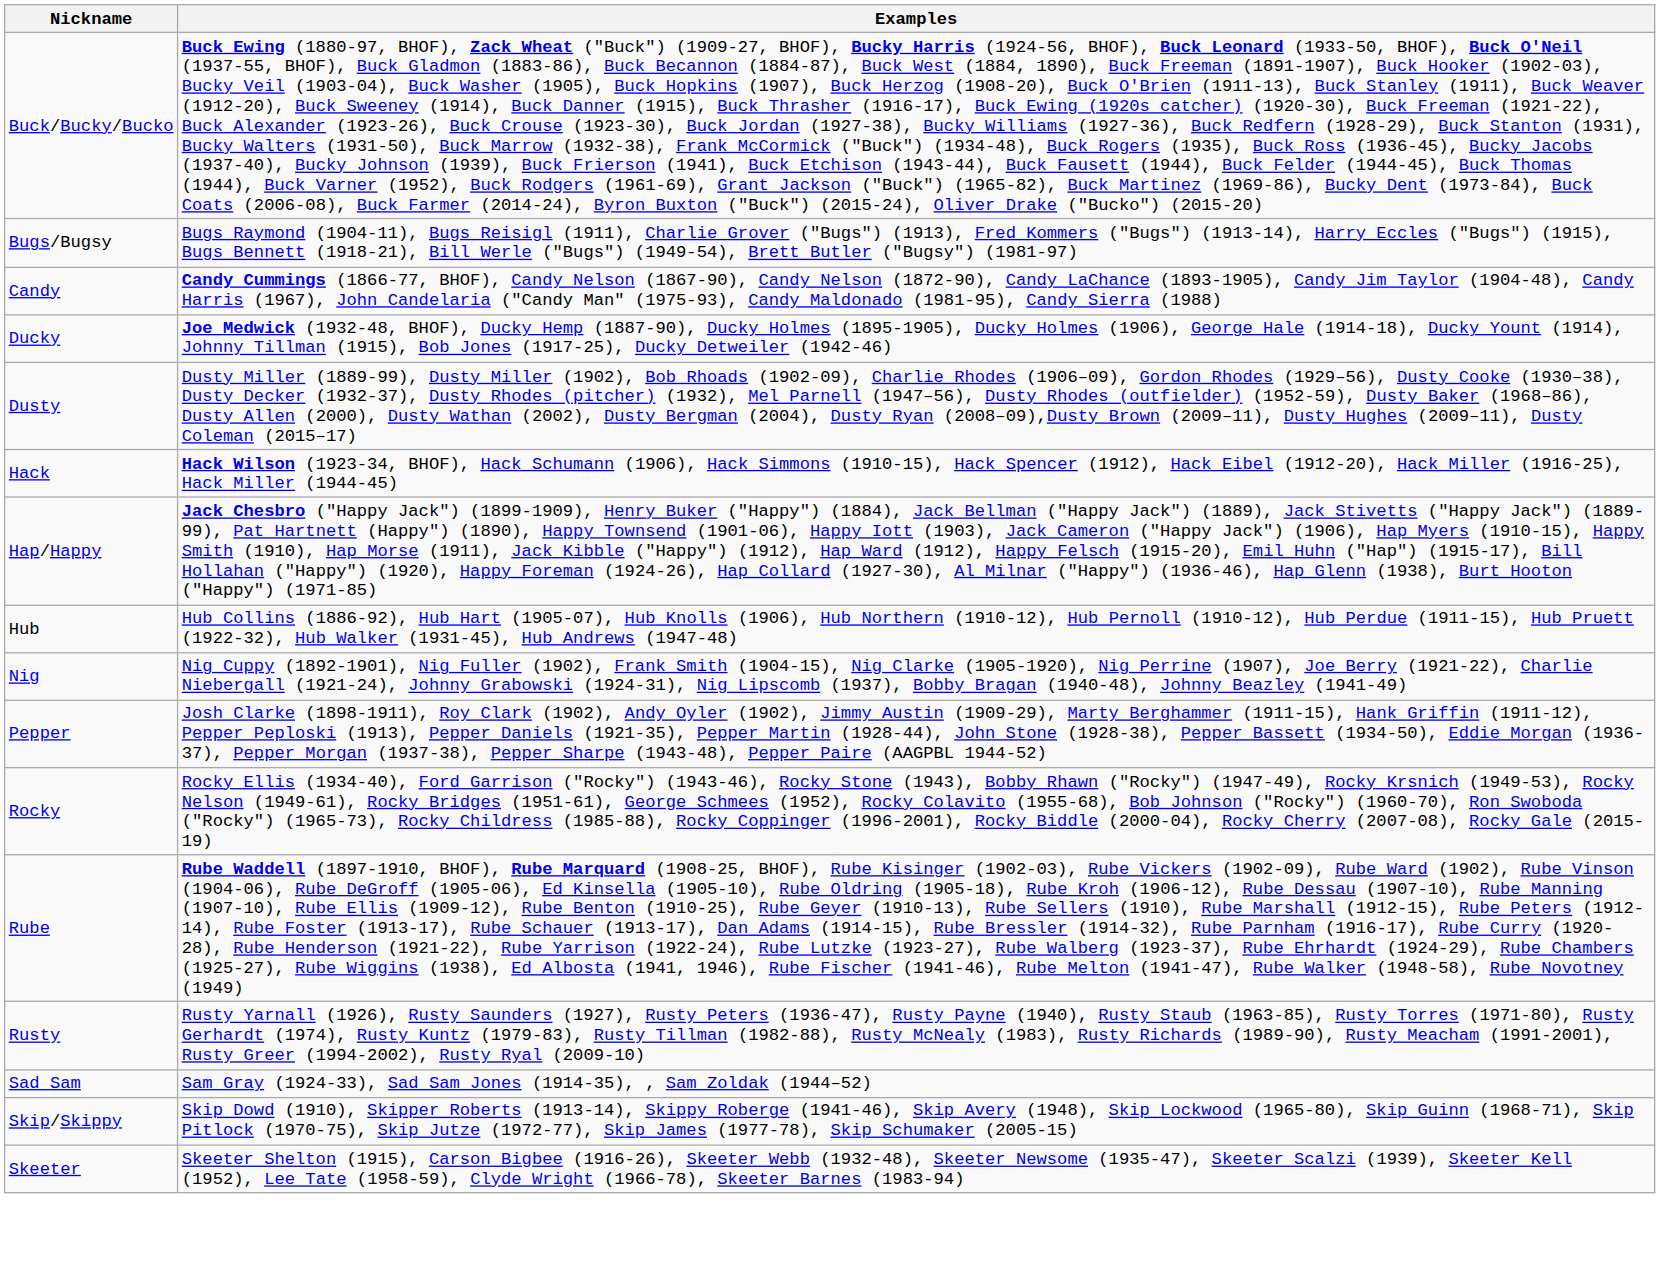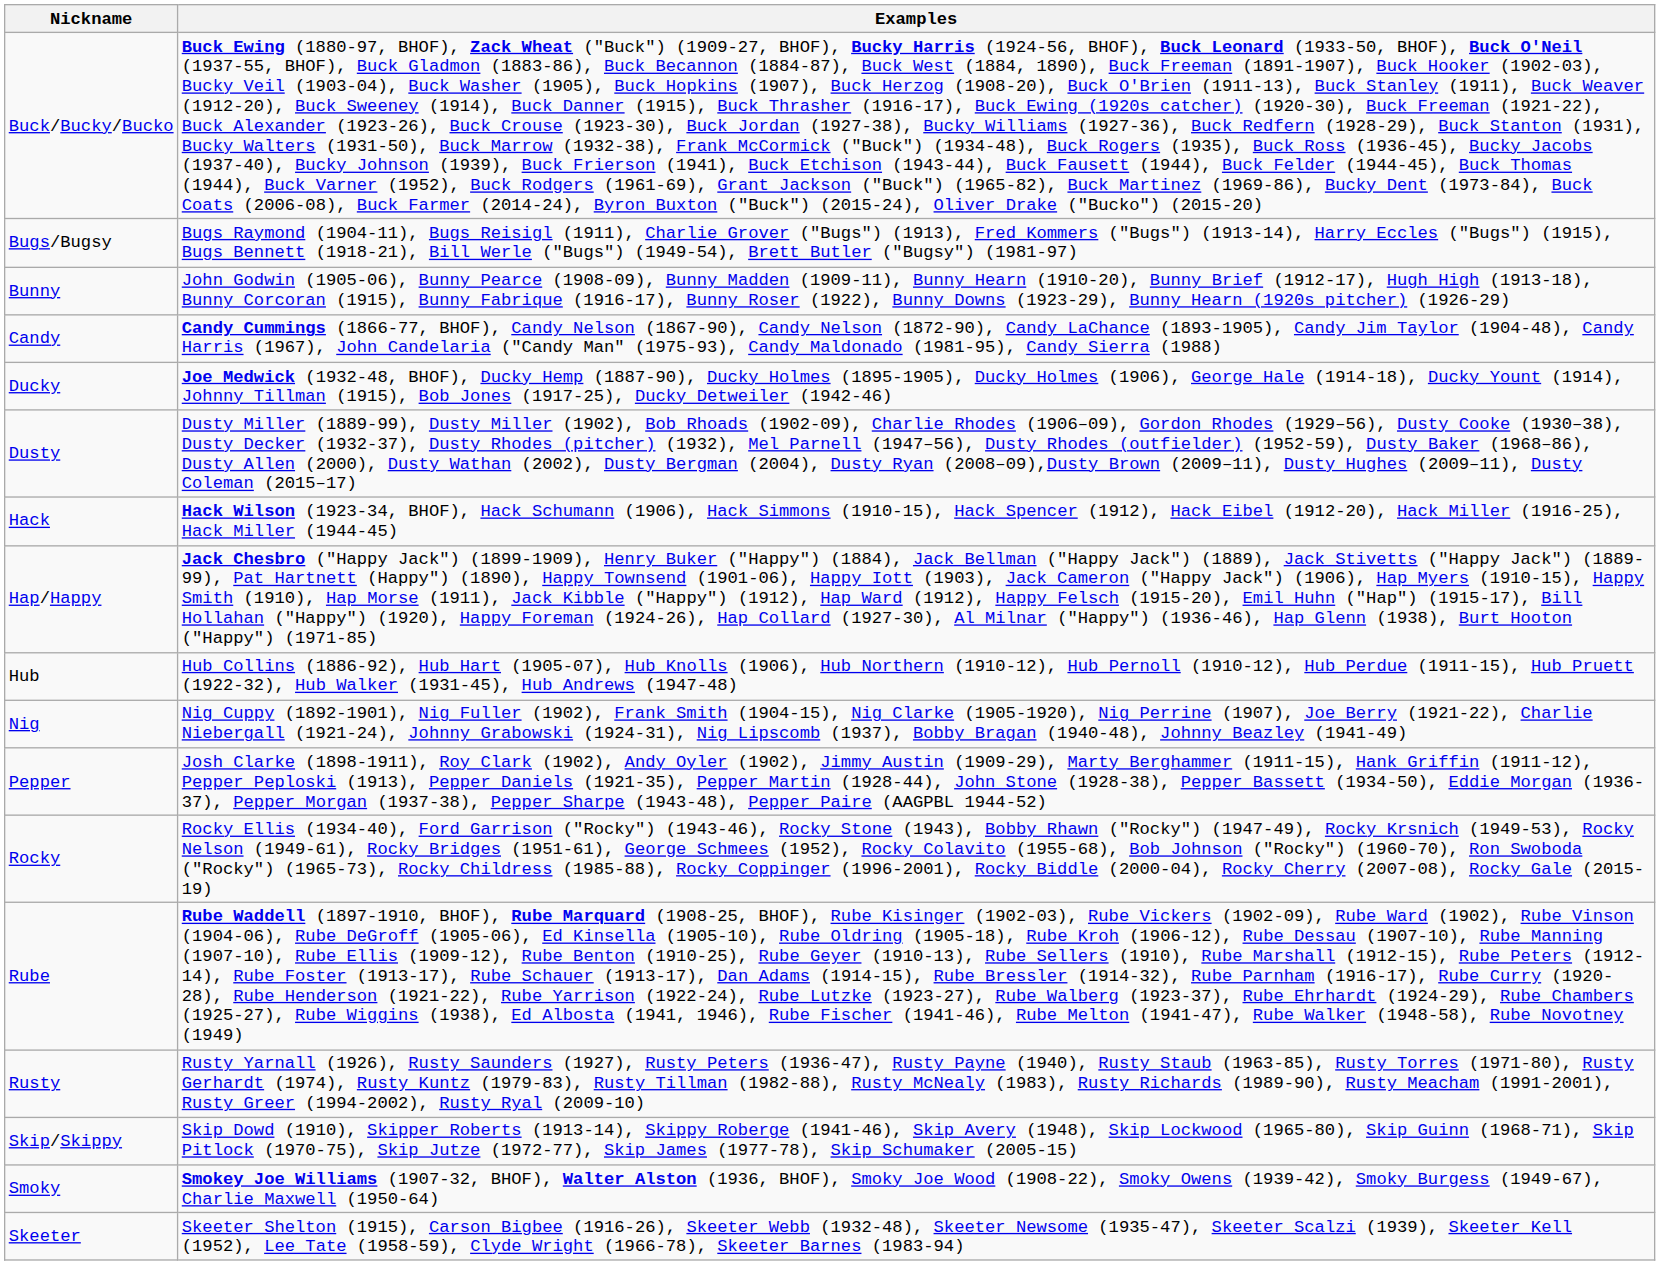+ row: Bunny | John Godwin (1905-06), Bunny Pearce (1908-09), Bunny Madden (1909-11), Bunny Hearn (1910-20), Bunny Brief (1912-17), Hugh High (1913-18), Bunny Corcoran (1915), Bunny Fabrique (1916-17), Bunny Roser (1922), Bunny Downs (1923-29), Bunny Hearn (1920s pitcher) (1926-29)
- row: Sad Sam | Sam Gray (1924-33), Sad Sam Jones (1914-35), , Sam Zoldak (1944–52)
+ row: Smoky | Smokey Joe Williams (1907-32, BHOF), Walter Alston (1936, BHOF), Smoky Joe Wood (1908-22), Smoky Owens (1939-42), Smoky Burgess (1949-67), Charlie Maxwell (1950-64)
